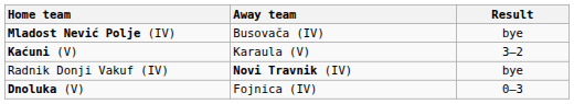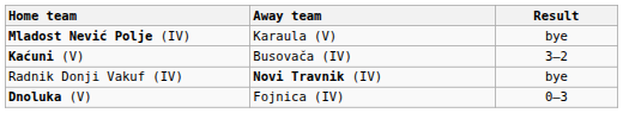Mladost Nević Polje (IV) | Away team: Busovača (IV) -> Karaula (V)
Kaćuni (V) | Away team: Karaula (V) -> Busovača (IV)
